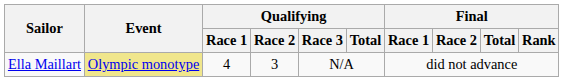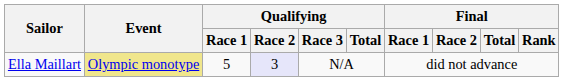Ella Maillart | Qualifying / Race 1: 4 -> 5
Ella Maillart | Qualifying / Race 2: no background -> lavender background
